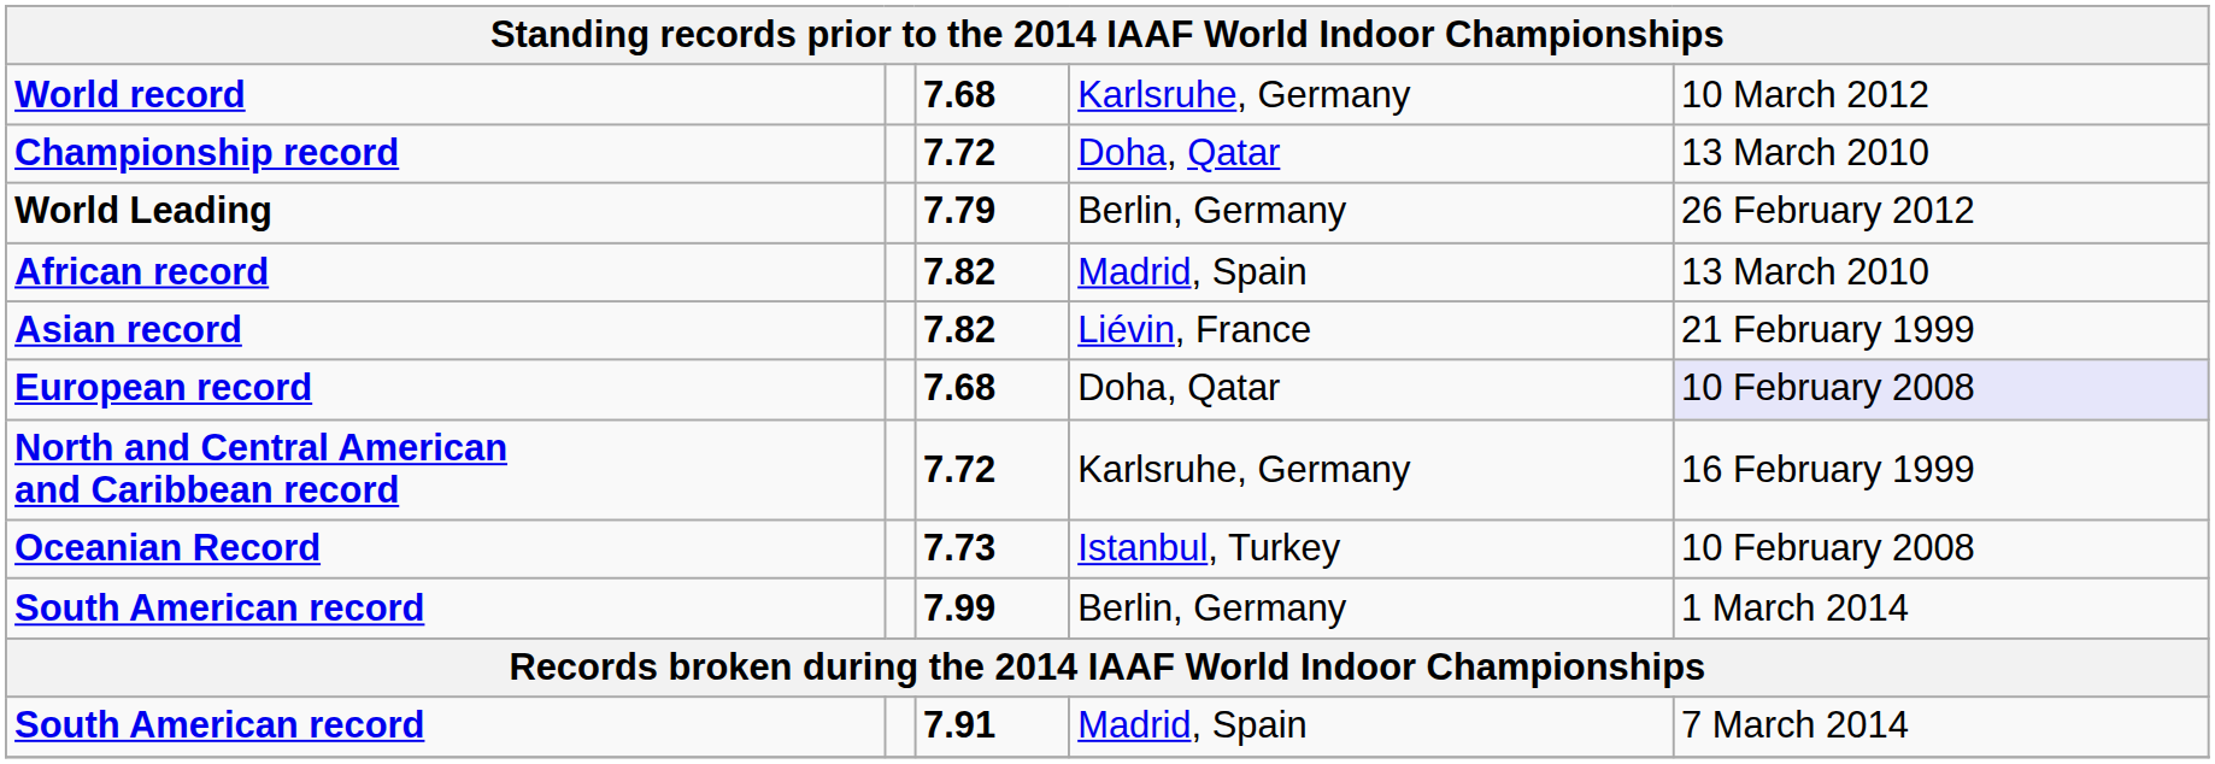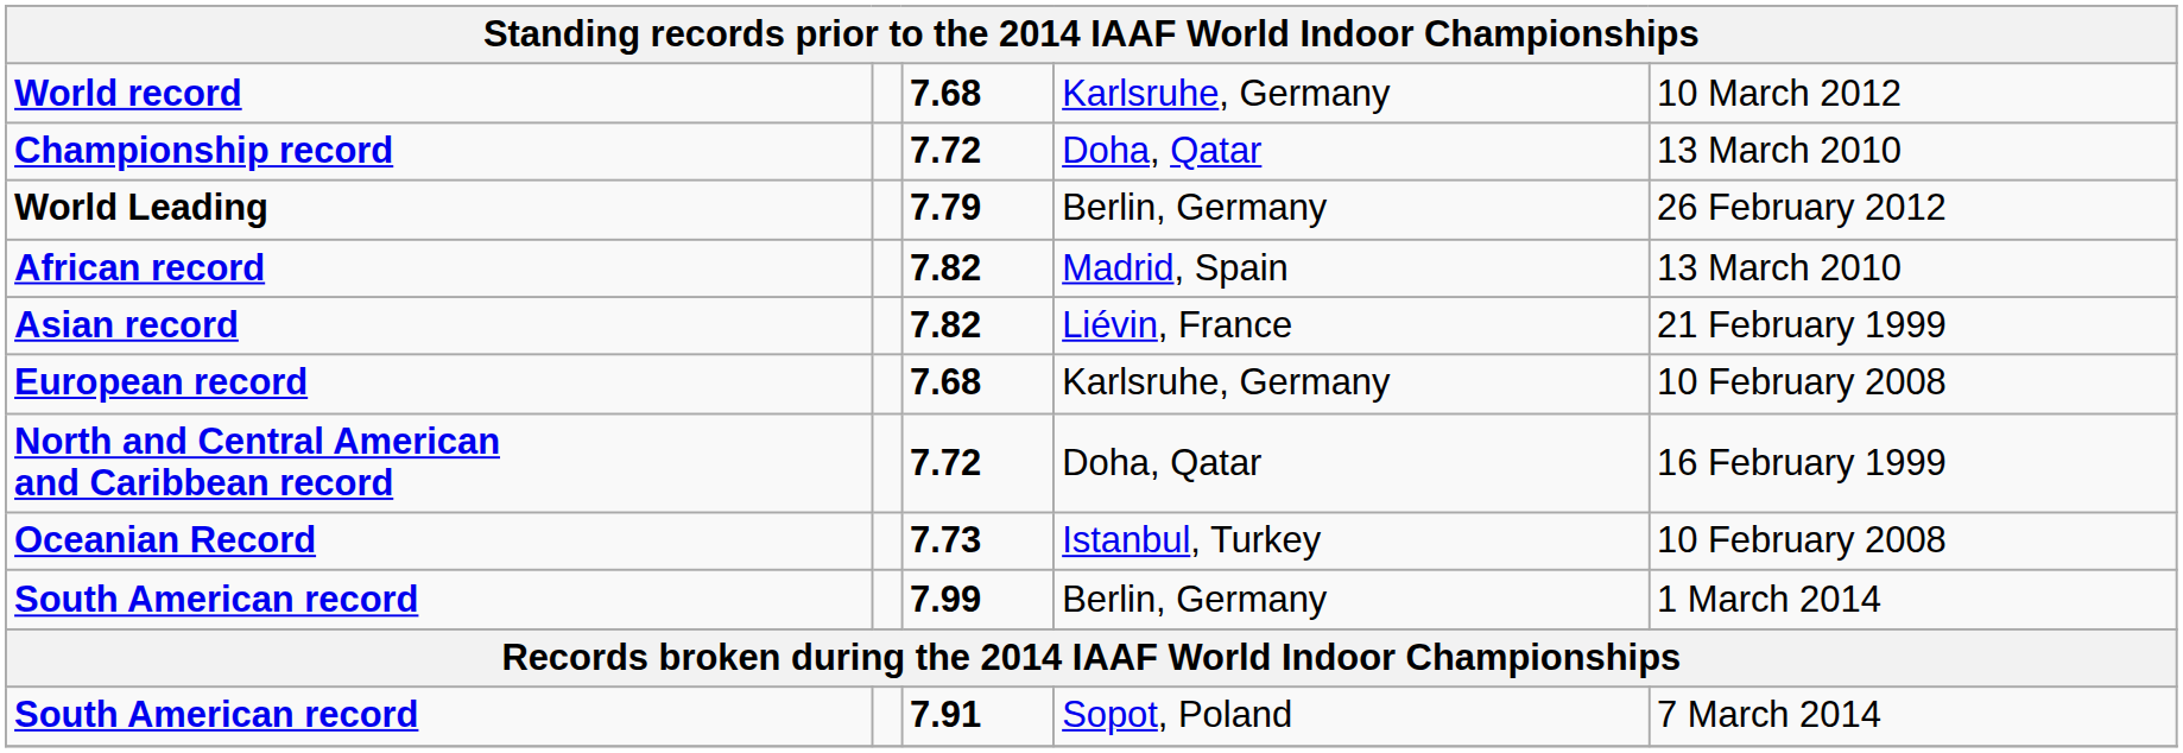European record | column 4: Doha, Qatar -> Karlsruhe, Germany
European record | column 5: lavender background -> no background
North and Central American and Caribbean record | column 4: Karlsruhe, Germany -> Doha, Qatar
South American record / 7.91 | column 4: Madrid, Spain -> Sopot, Poland
